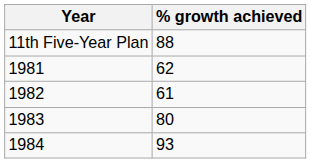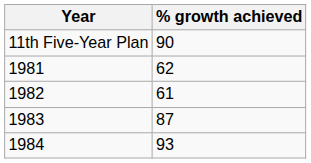11th Five-Year Plan | column 2: 88 -> 90
1983 | column 2: 80 -> 87
